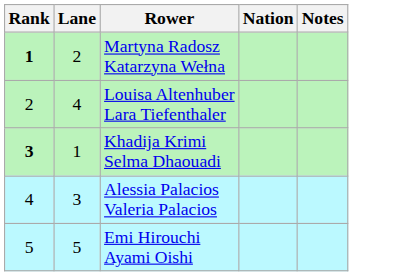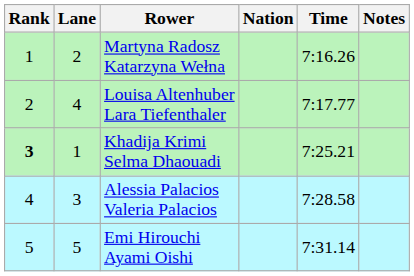+ column: Time | 7:16.26 | 7:17.77 | 7:25.21 | 7:28.58 | 7:31.14
Martyna Radosz Katarzyna Wełna | Rank: bold -> normal
